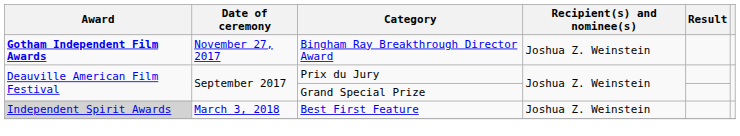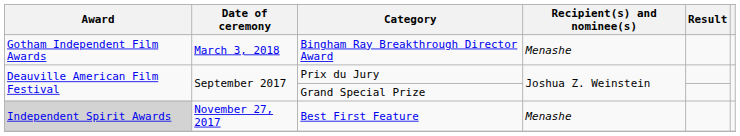Bingham Ray Breakthrough Director Award | Award: bold -> normal
Bingham Ray Breakthrough Director Award | Date of ceremony: November 27, 2017 -> March 3, 2018
Bingham Ray Breakthrough Director Award | Recipient(s) and nominee(s): Joshua Z. Weinstein -> Menashe
Best First Feature | Date of ceremony: March 3, 2018 -> November 27, 2017
Best First Feature | Recipient(s) and nominee(s): Joshua Z. Weinstein -> Menashe
